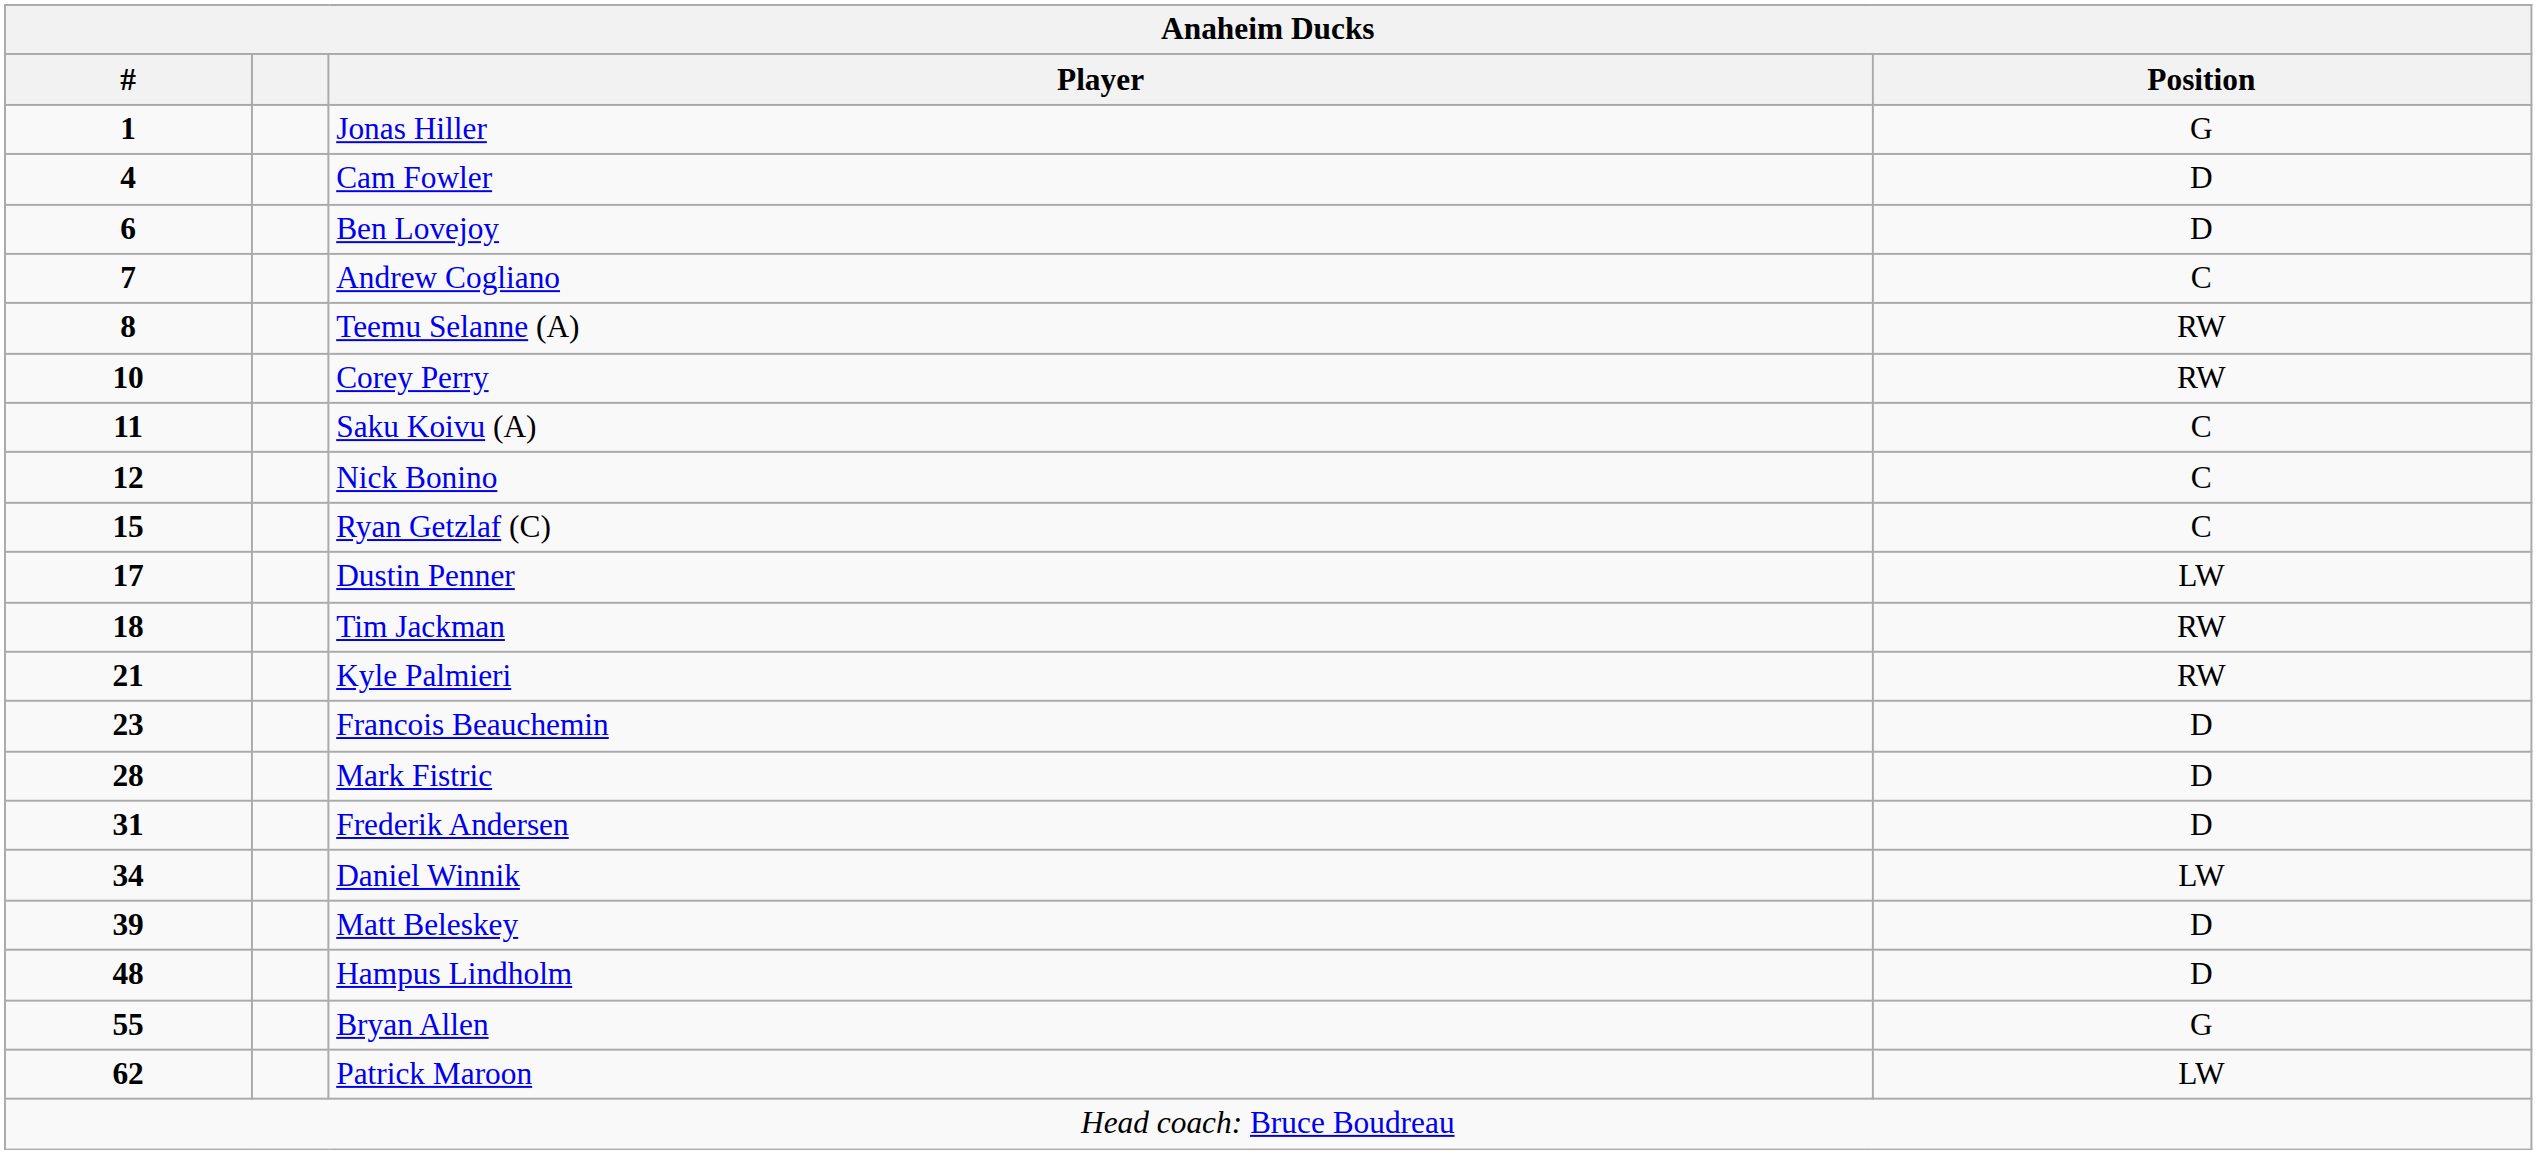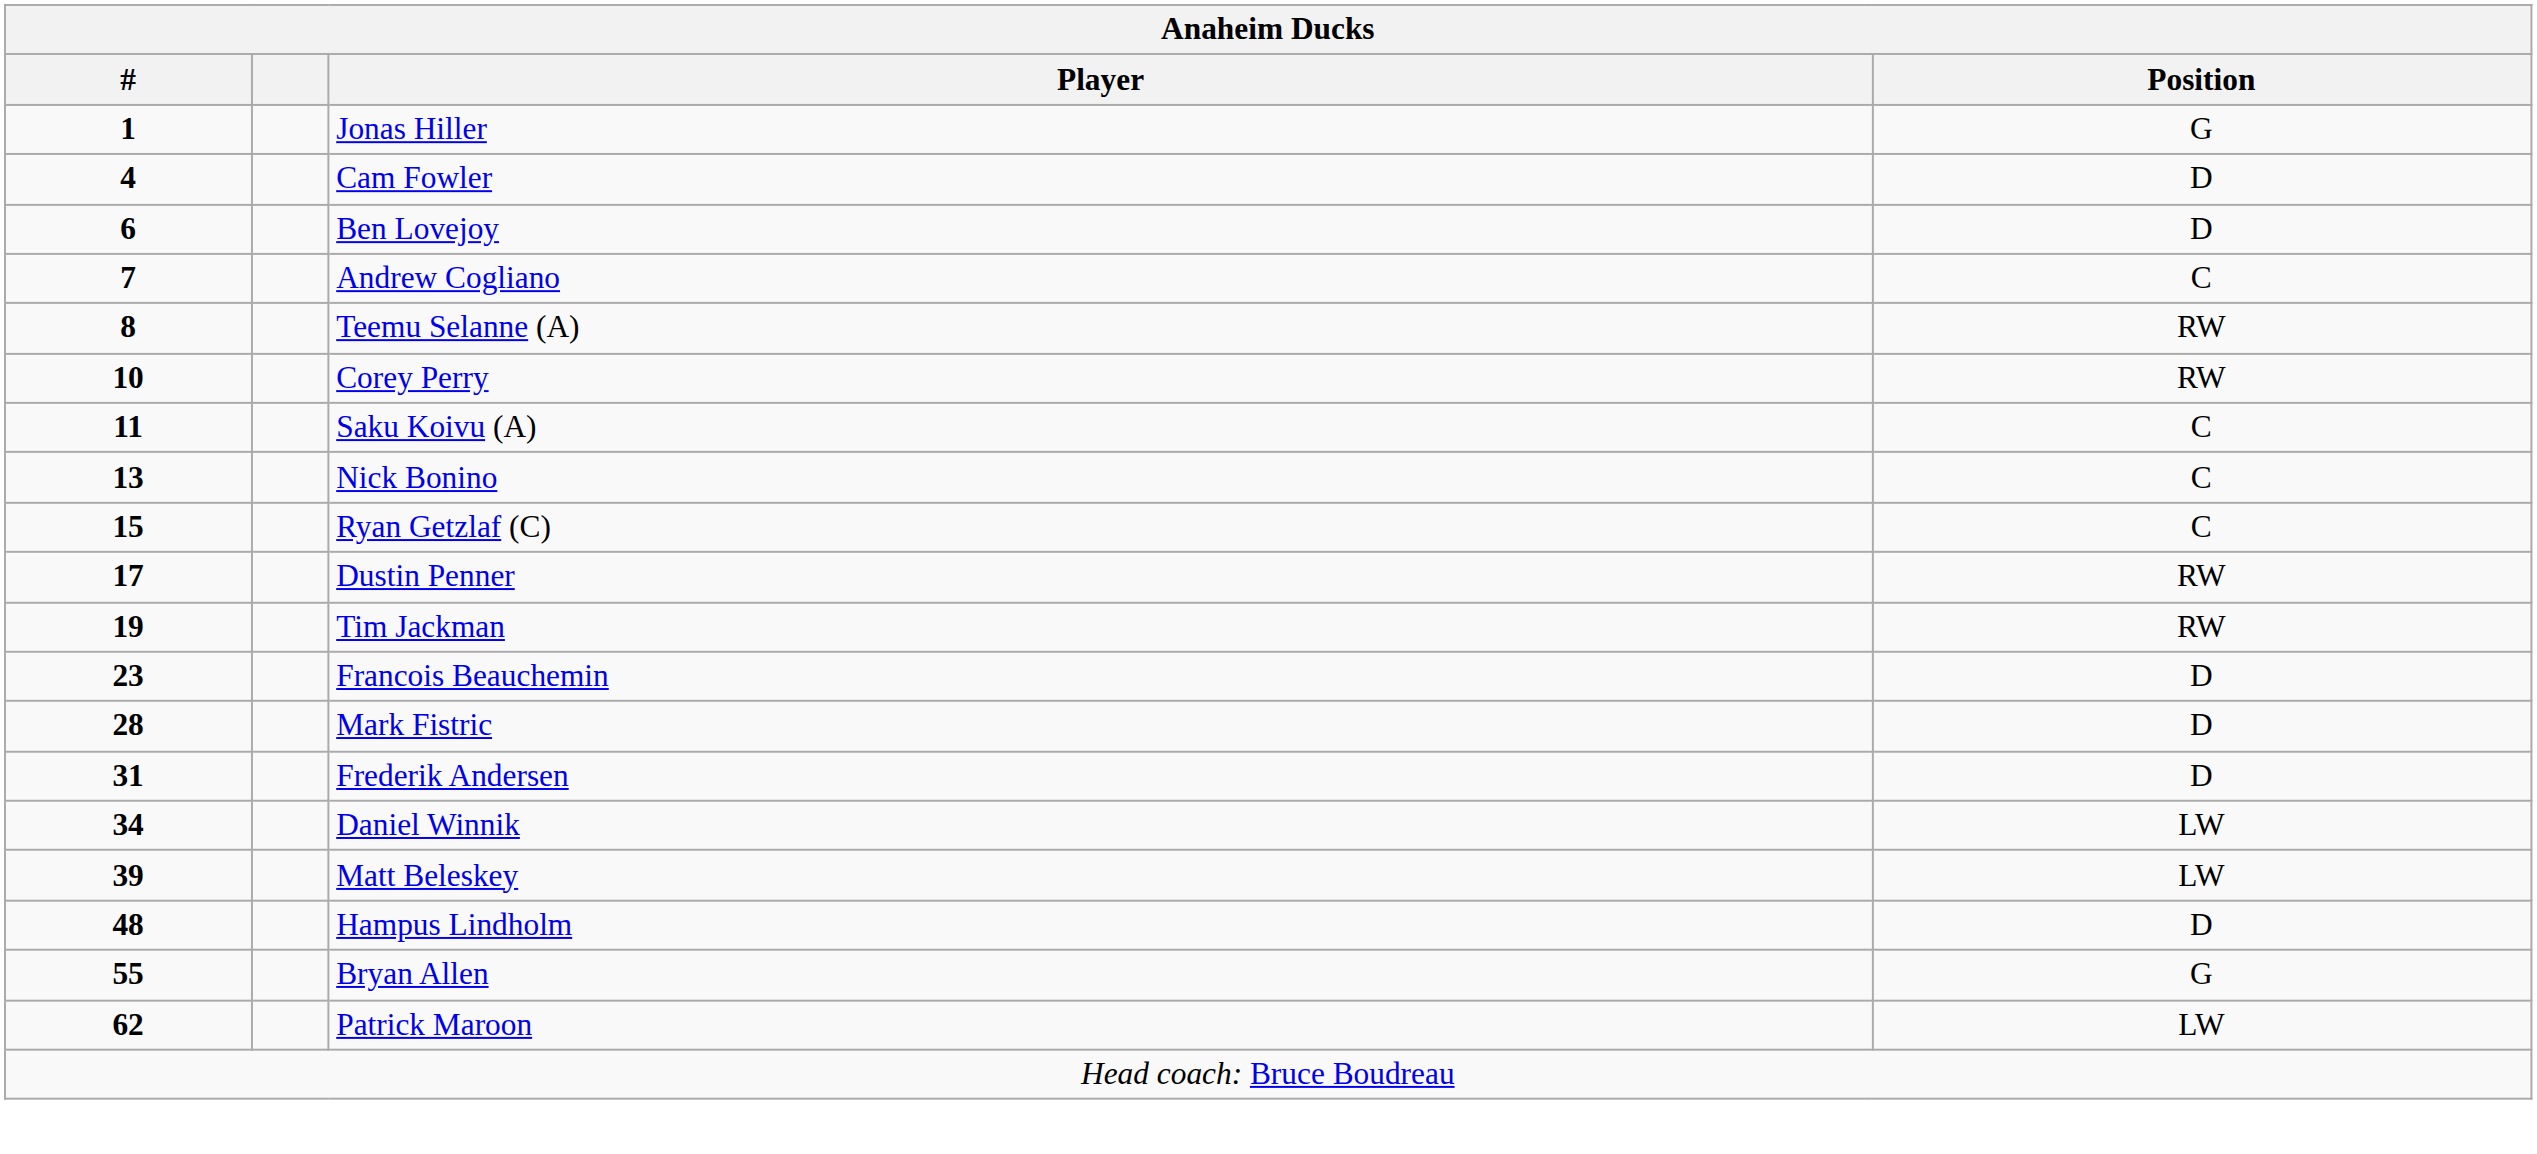Nick Bonino | #: 12 -> 13
Dustin Penner | Position: LW -> RW
Tim Jackman | #: 18 -> 19
- row: 21 | Kyle Palmieri | RW
Matt Beleskey | Position: D -> LW
